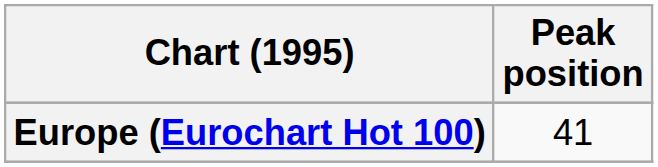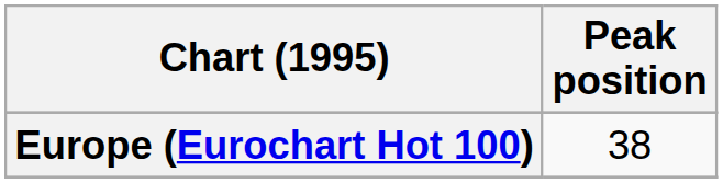Europe (Eurochart Hot 100) | Peak position: 41 -> 38
